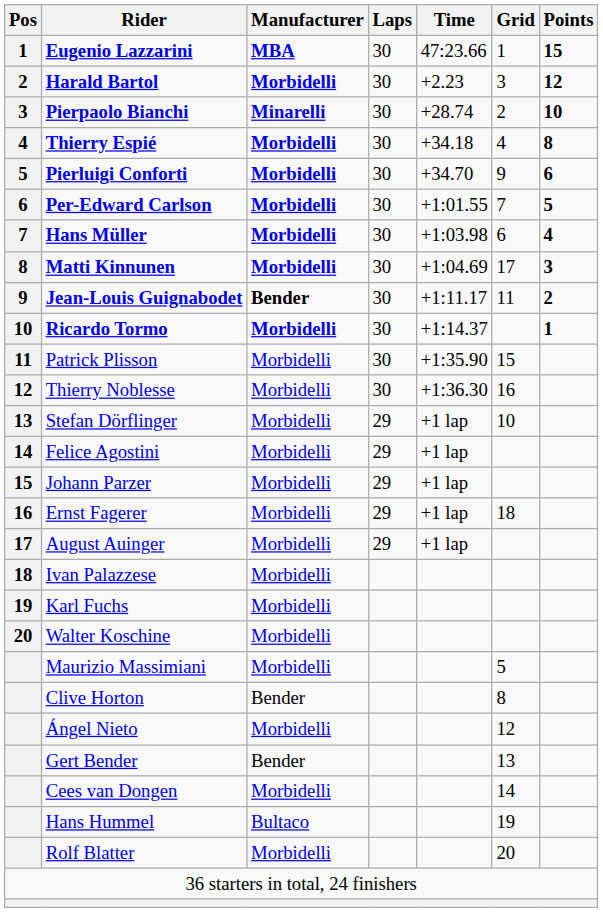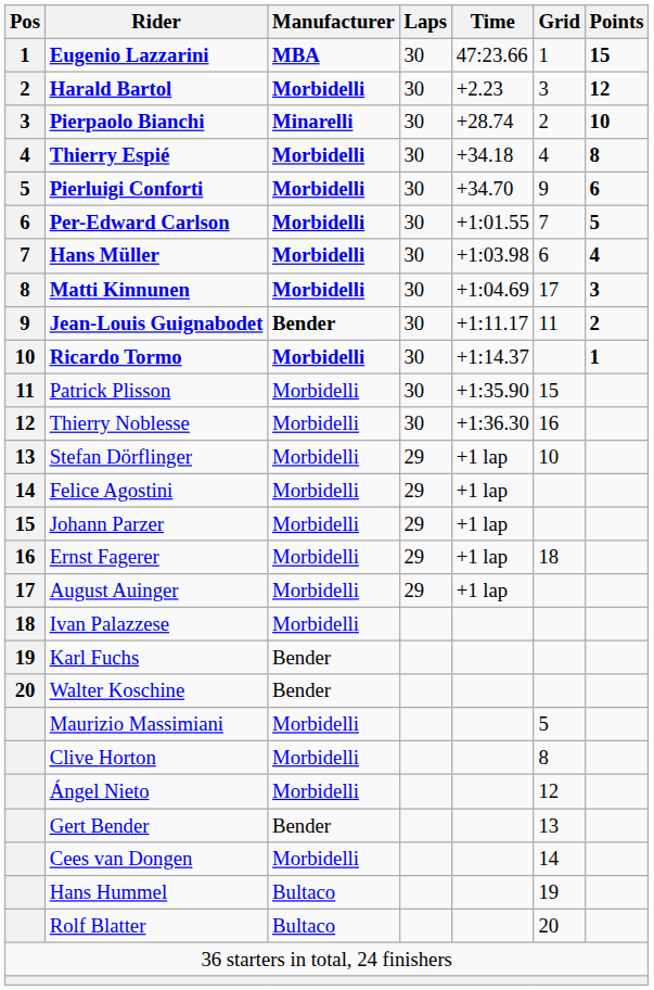Karl Fuchs | Manufacturer: Morbidelli -> Bender
Walter Koschine | Manufacturer: Morbidelli -> Bender
Clive Horton | Manufacturer: Bender -> Morbidelli
Rolf Blatter | Manufacturer: Morbidelli -> Bultaco
